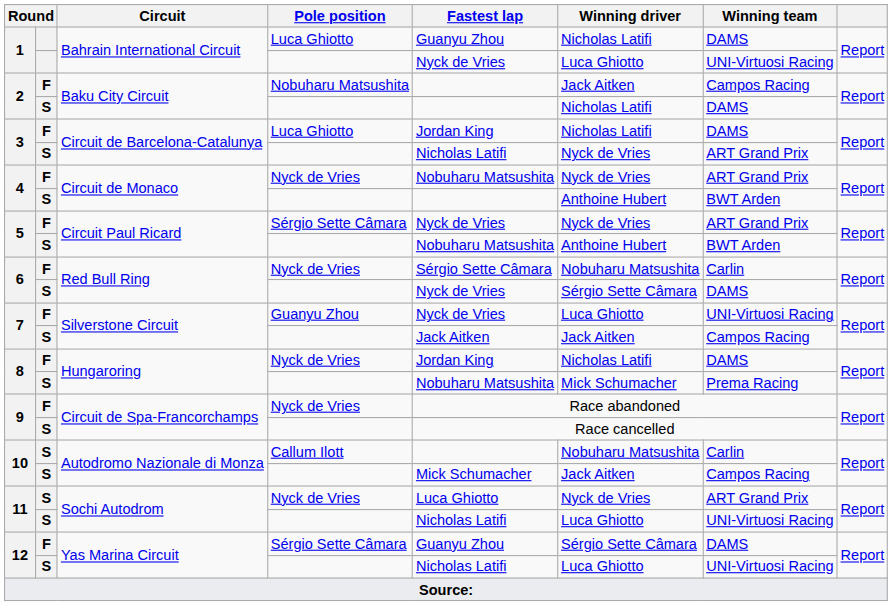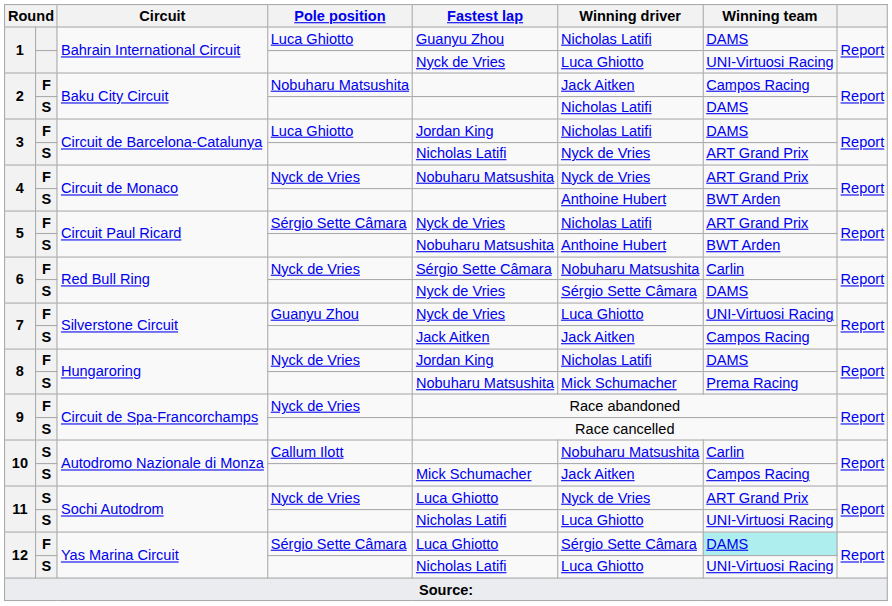5 / Sérgio Sette Câmara | Winning driver: Nyck de Vries -> Nicholas Latifi
12 / Sérgio Sette Câmara | Fastest lap: Guanyu Zhou -> Luca Ghiotto
12 / Sérgio Sette Câmara | Winning team: no background -> paleturquoise background
